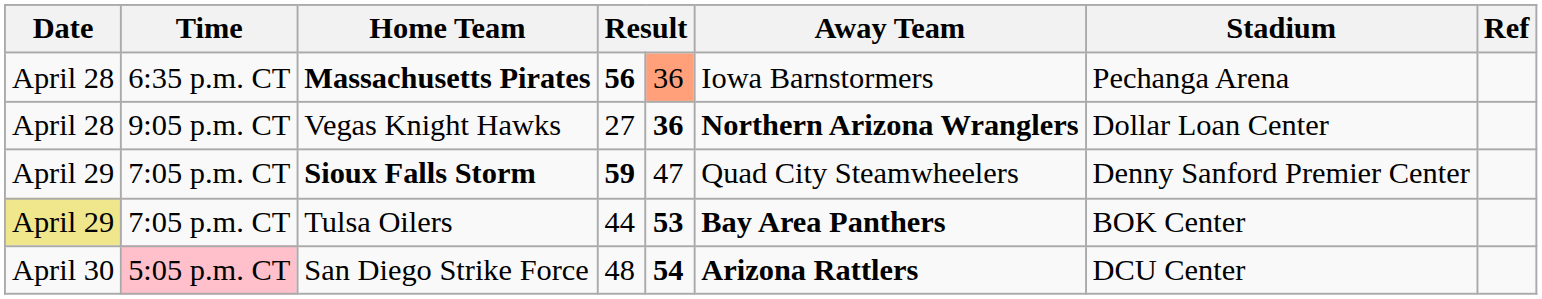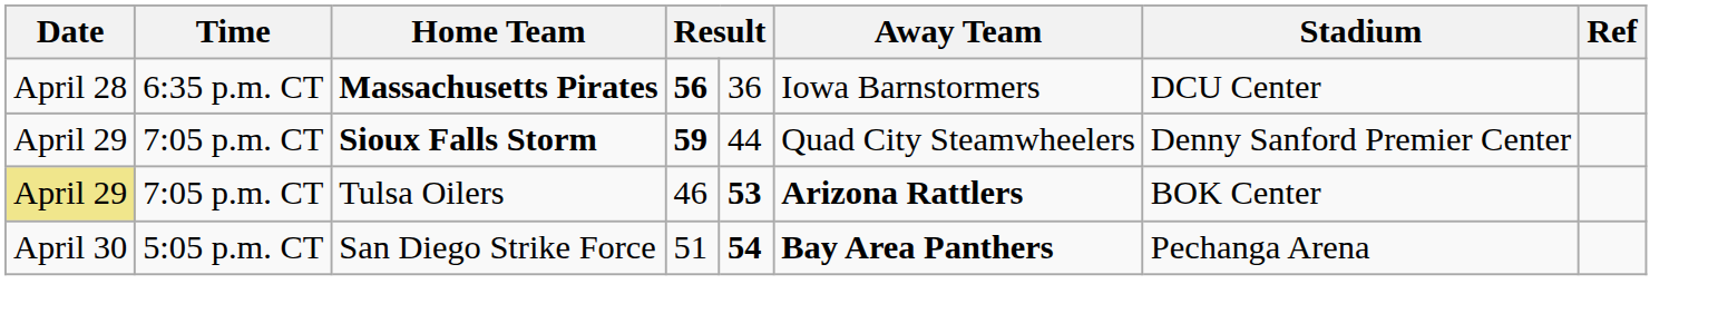Massachusetts Pirates | column 5: lightsalmon background -> no background
Massachusetts Pirates | Stadium: Pechanga Arena -> DCU Center
- row: April 28 | 9:05 p.m. CT | Vegas Knight Hawks | 27 | 36 | Northern Arizona Wranglers | Dollar Loan Center
Sioux Falls Storm | column 5: 47 -> 44
Tulsa Oilers | column 4: 44 -> 46
Tulsa Oilers | Away Team: Bay Area Panthers -> Arizona Rattlers
San Diego Strike Force | Time: pink background -> no background
San Diego Strike Force | column 4: 48 -> 51
San Diego Strike Force | Away Team: Arizona Rattlers -> Bay Area Panthers
San Diego Strike Force | Stadium: DCU Center -> Pechanga Arena
